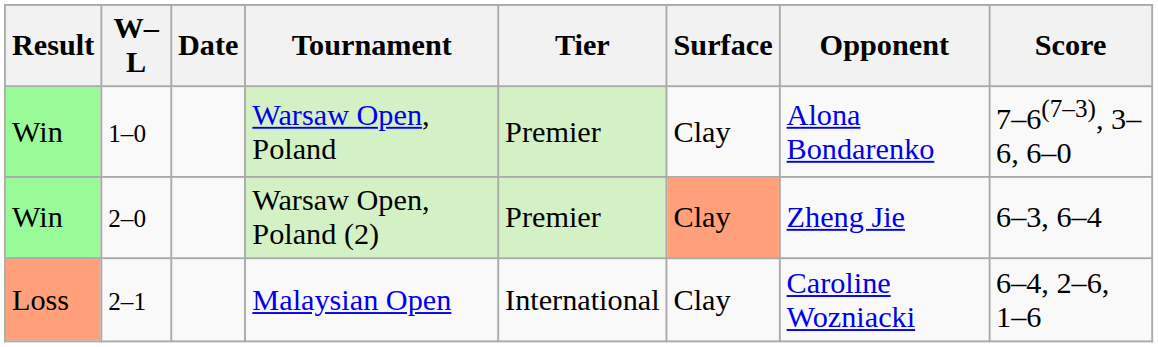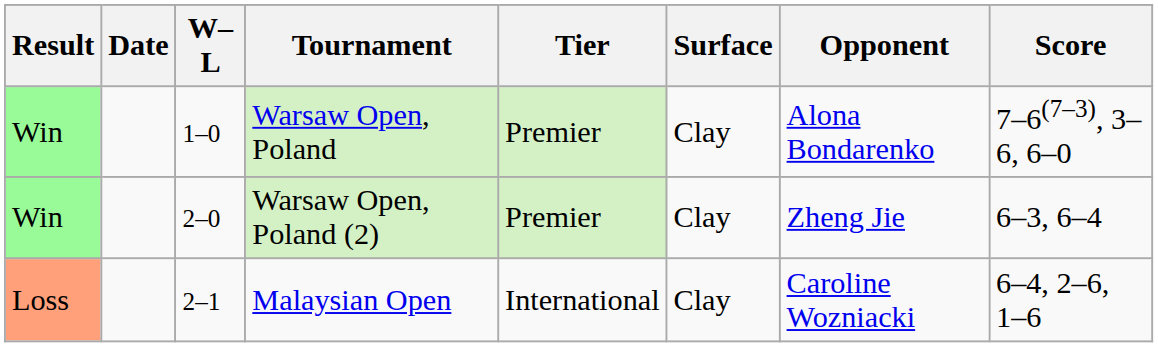columns swapped: W–L <-> Date
Warsaw Open, Poland (2) | Surface: lightsalmon background -> no background
